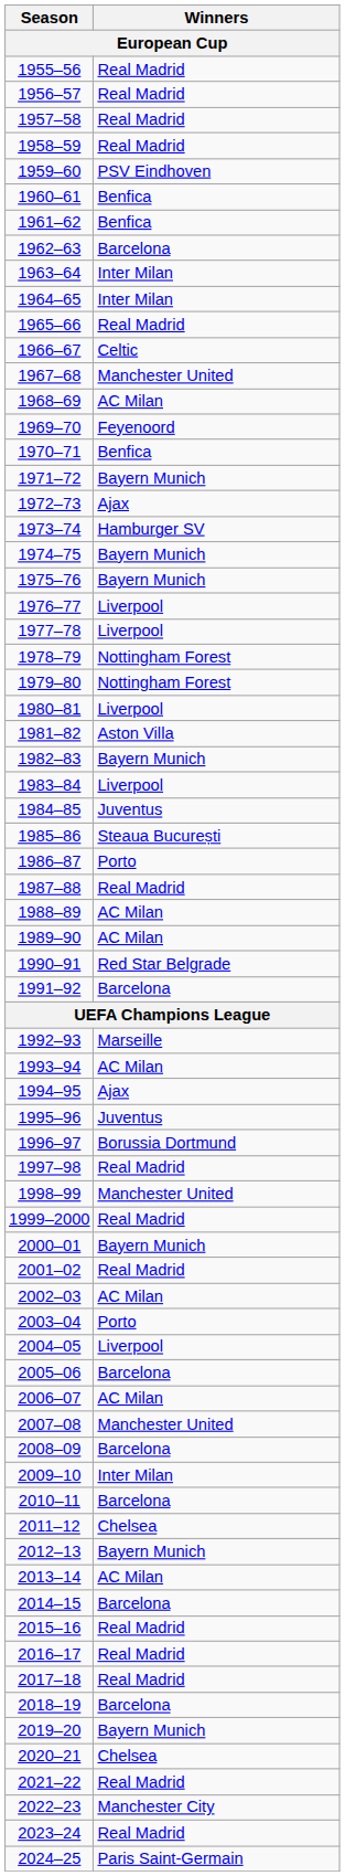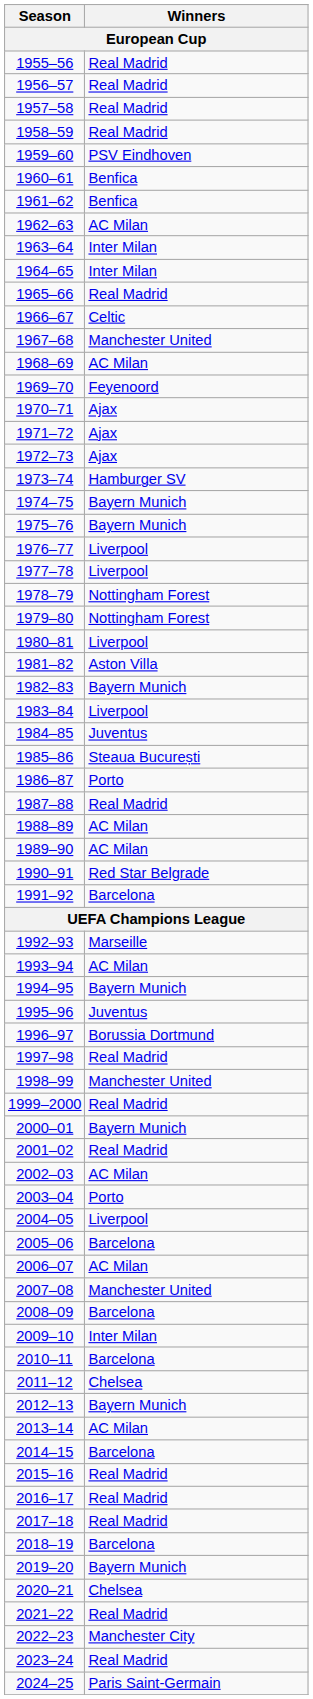1962–63 | Winners: Barcelona -> AC Milan
1970–71 | Winners: Benfica -> Ajax
1971–72 | Winners: Bayern Munich -> Ajax
1994–95 | Winners: Ajax -> Bayern Munich
